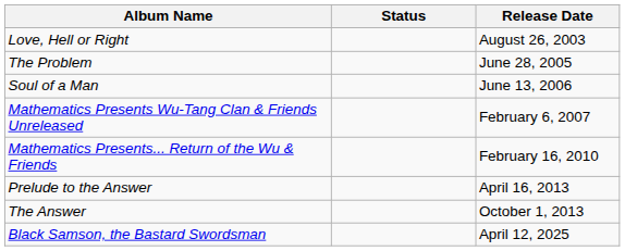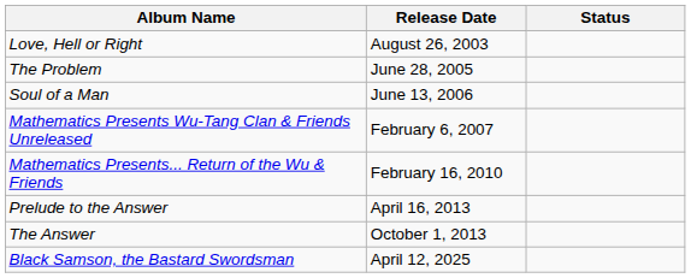columns swapped: Release Date <-> Status
